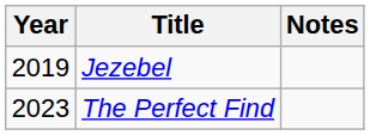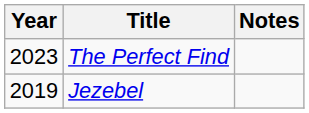rows swapped: Jezebel <-> The Perfect Find
